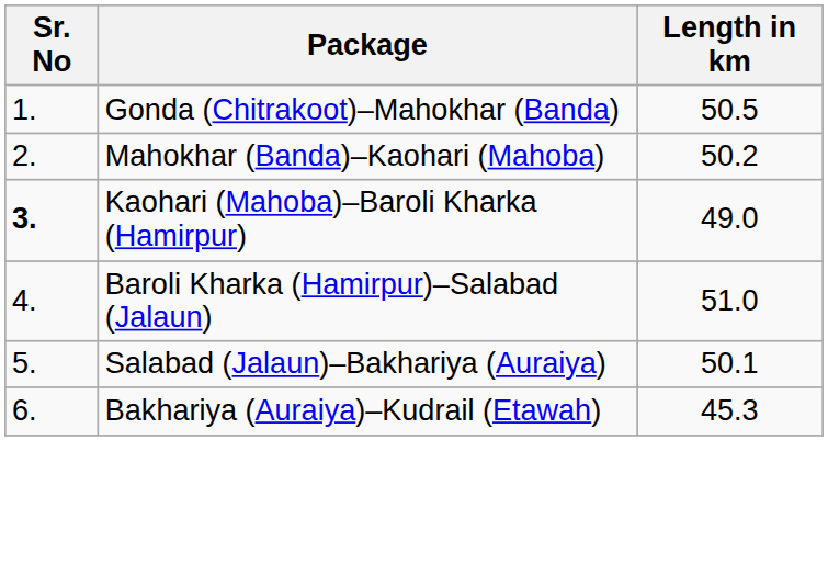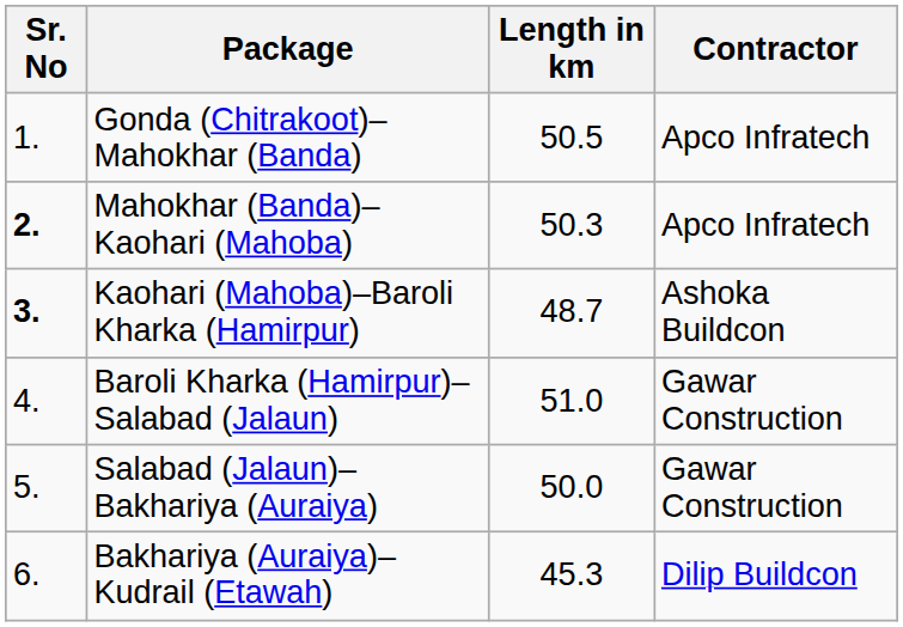+ column: Contractor | Apco Infratech | Apco Infratech | Ashoka Buildcon | Gawar Construction | Gawar Construction | Dilip Buildcon
Mahokhar (Banda)–Kaohari (Mahoba) | Sr. No: normal -> bold
Mahokhar (Banda)–Kaohari (Mahoba) | Length in km: 50.2 -> 50.3
Kaohari (Mahoba)–Baroli Kharka (Hamirpur) | Length in km: 49.0 -> 48.7
Salabad (Jalaun)–Bakhariya (Auraiya) | Length in km: 50.1 -> 50.0
